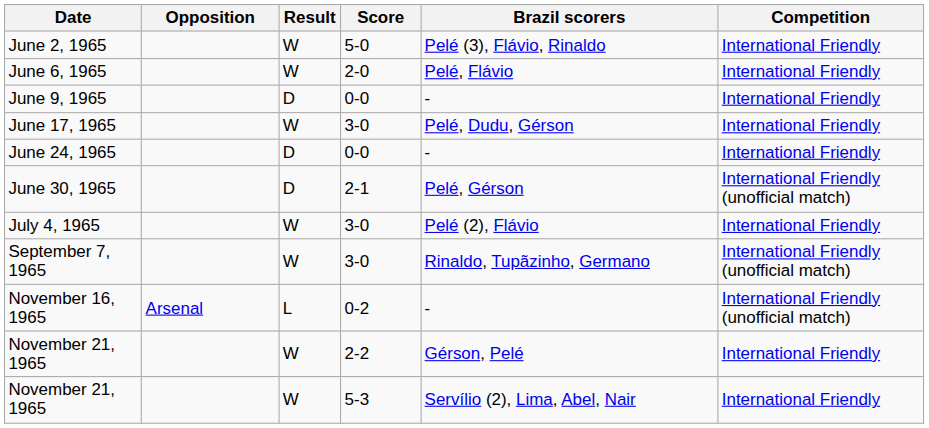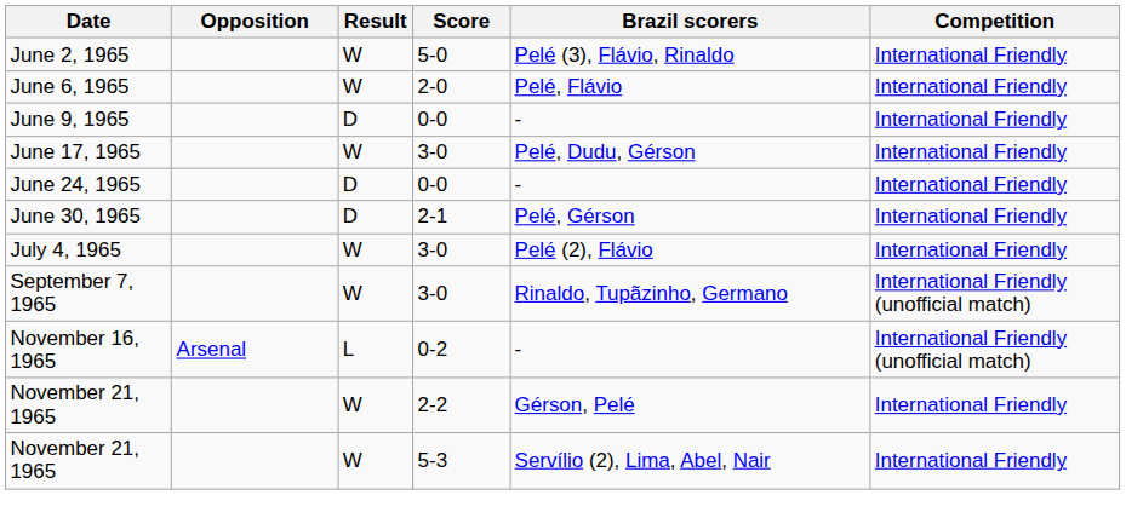June 30, 1965 | Competition: International Friendly (unofficial match) -> International Friendly
